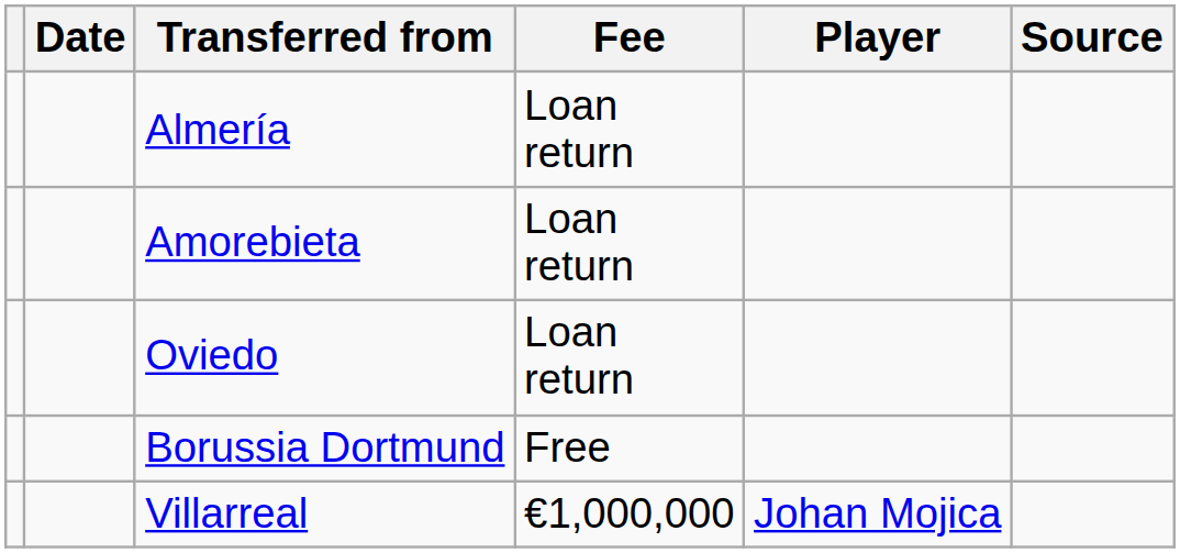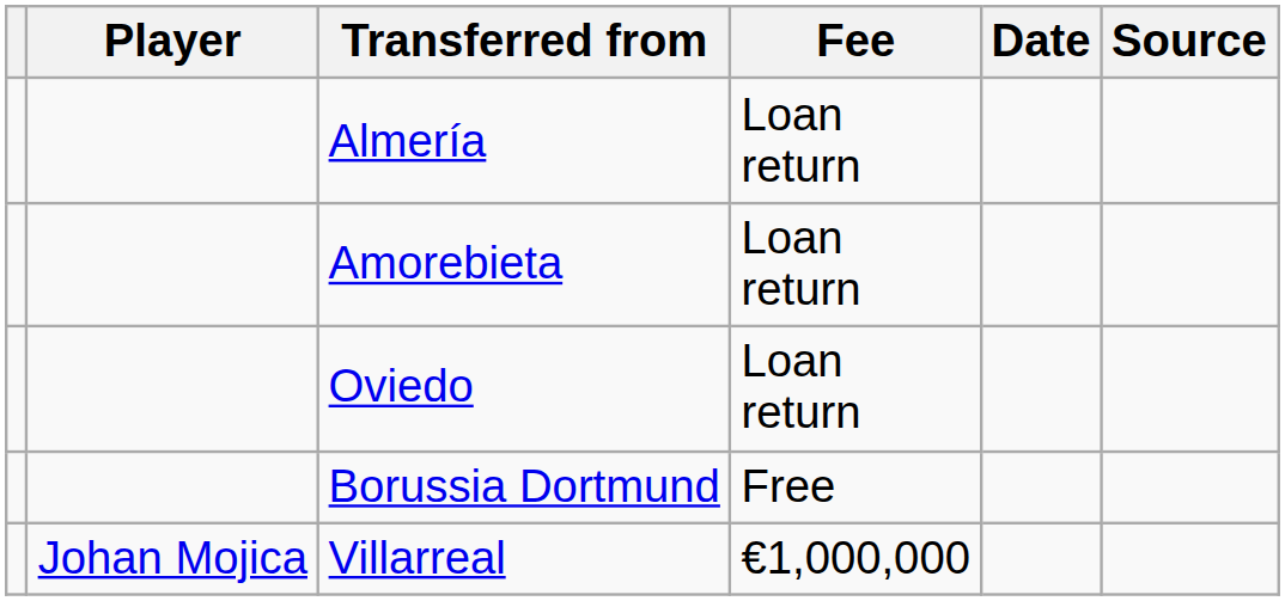columns swapped: Player <-> Date
